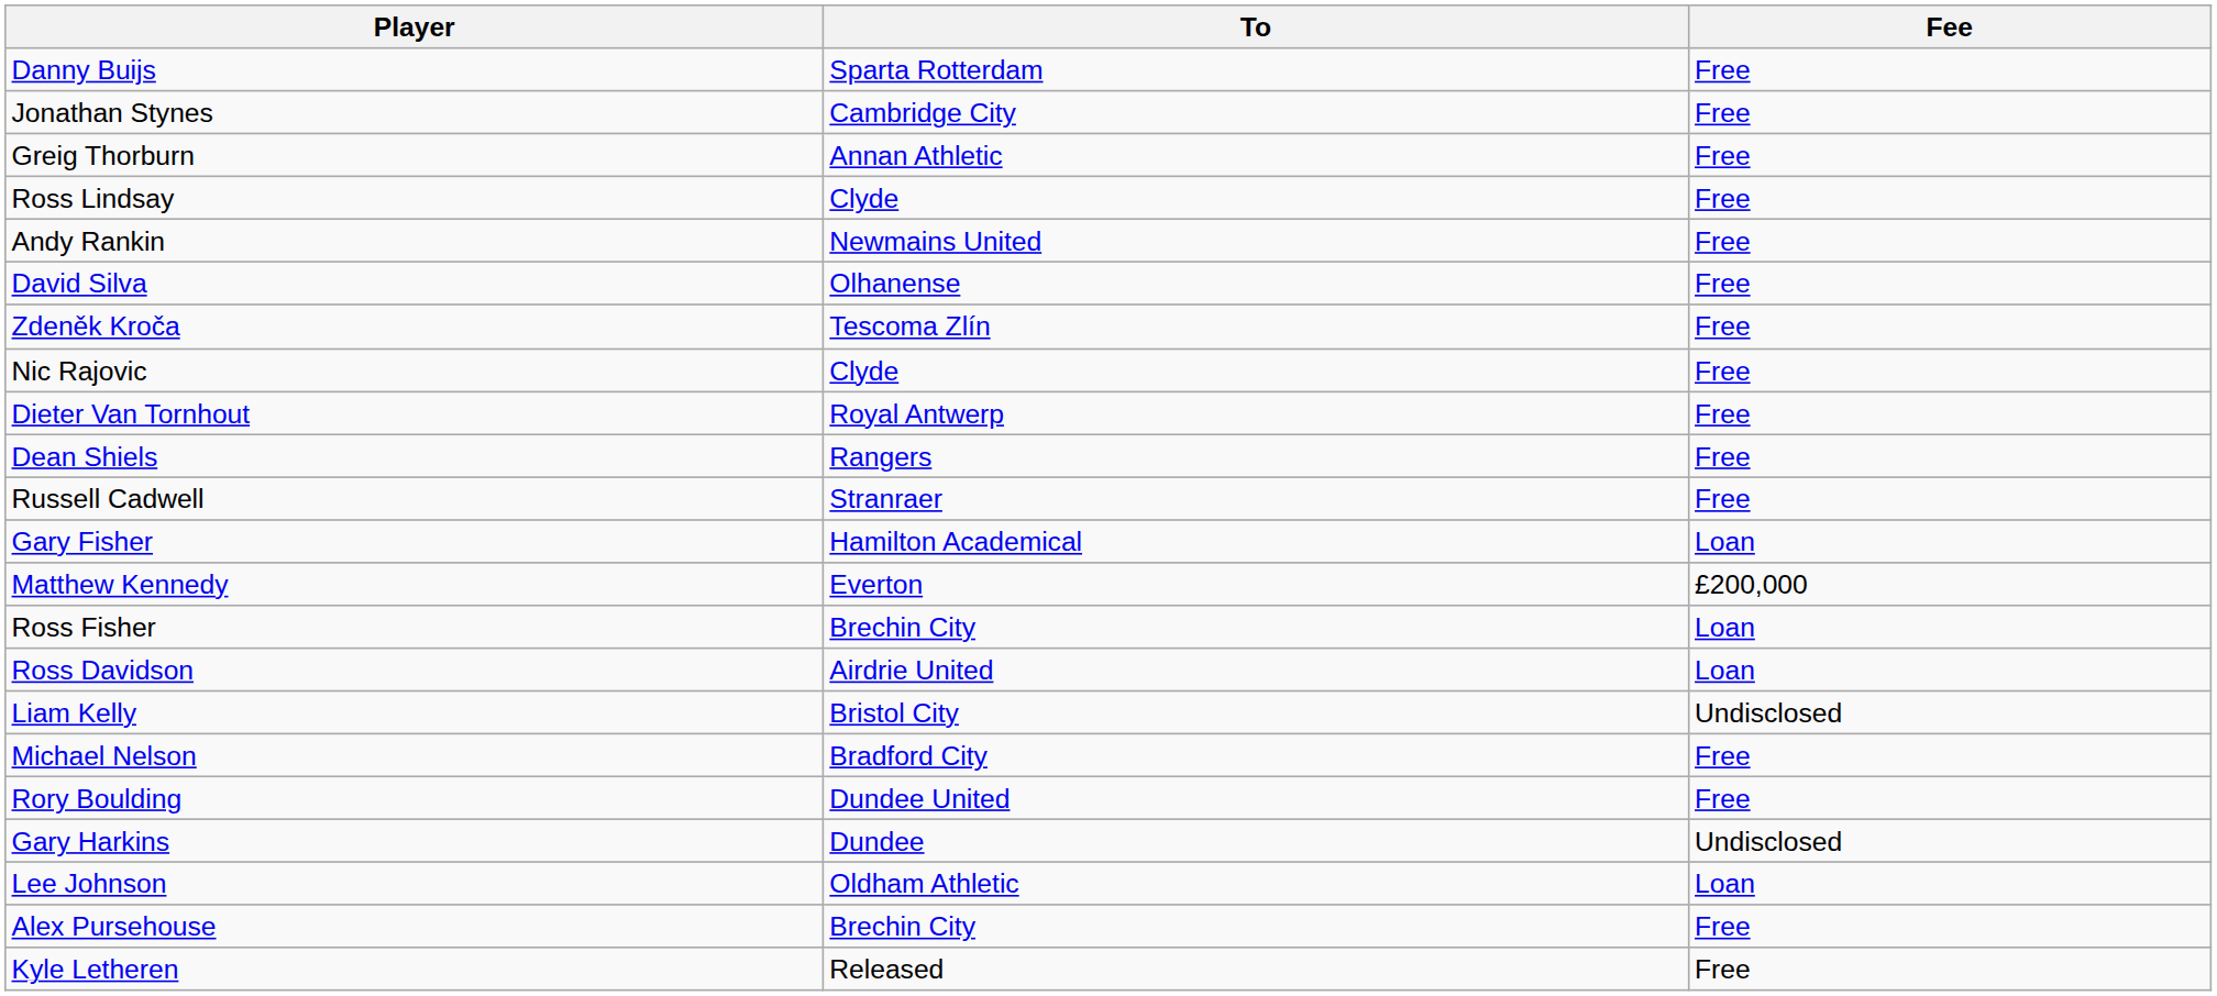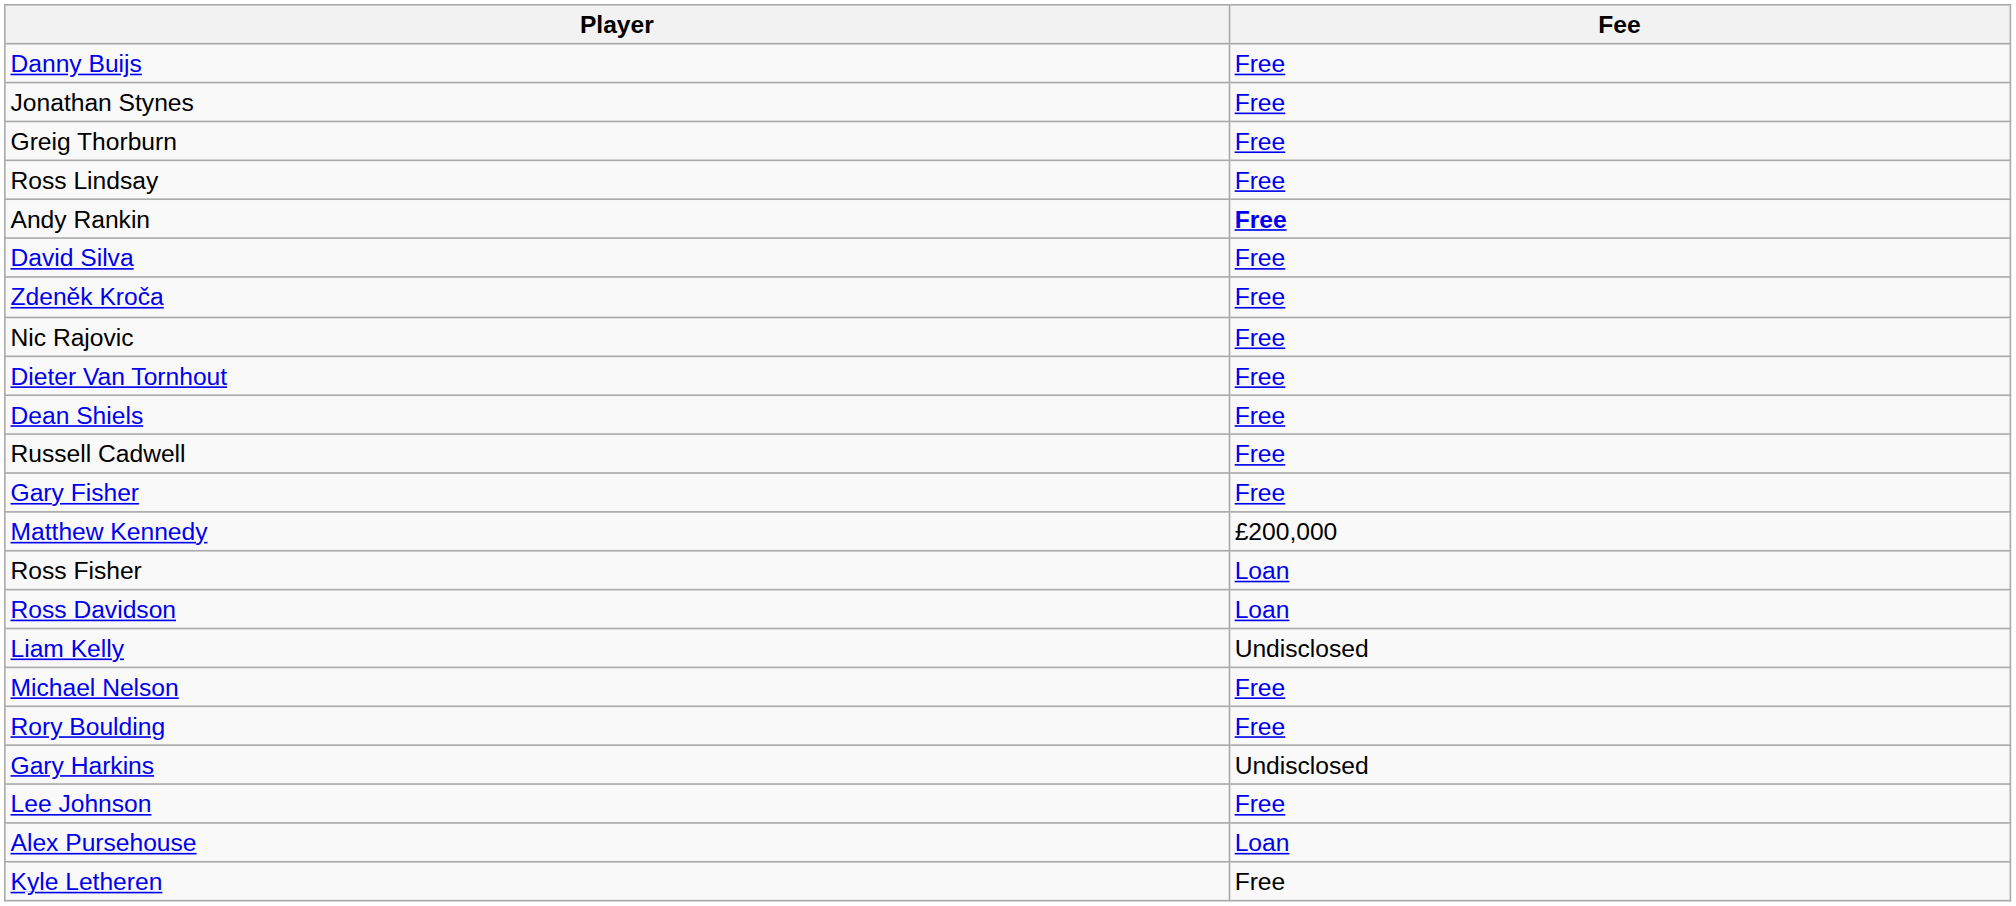- column: To | Sparta Rotterdam | Cambridge City | Annan Athletic | Clyde | Newmains United | Olhanense | Tescoma Zlín | Clyde | Royal Antwerp | Rangers | Stranraer | Hamilton Academical | Everton | Brechin City | Airdrie United | Bristol City | Bradford City | Dundee United | Dundee | Oldham Athletic | Brechin City | Released
Andy Rankin | Fee: normal -> bold
Gary Fisher | Fee: Loan -> Free
Lee Johnson | Fee: Loan -> Free
Alex Pursehouse | Fee: Free -> Loan
